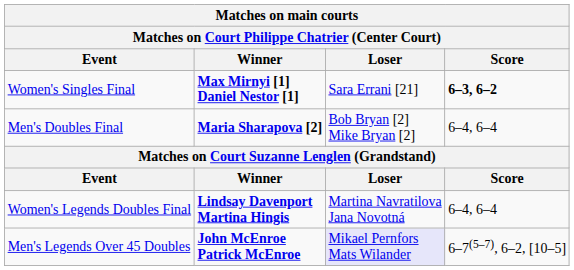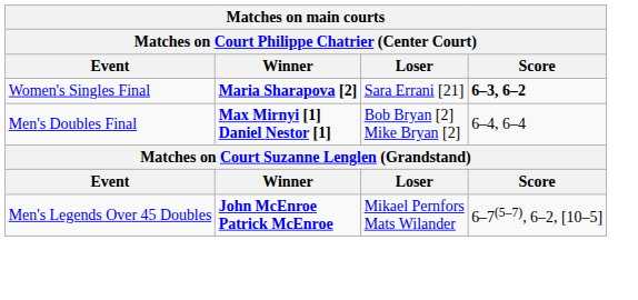Women's Singles Final | Winner: Max Mirnyi [1] Daniel Nestor [1] -> Maria Sharapova [2]
Men's Doubles Final | Winner: Maria Sharapova [2] -> Max Mirnyi [1] Daniel Nestor [1]
- row: Women's Legends Doubles Final | Lindsay Davenport Martina Hingis | Martina Navratilova Jana Novotná | 6–4, 6–4
Men's Legends Over 45 Doubles | Loser: lavender background -> no background
